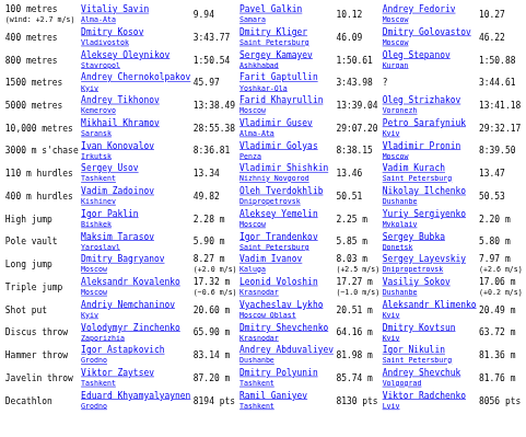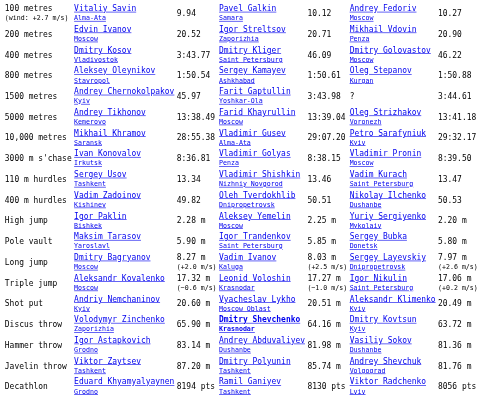+ row: 200 metres | Edvin Ivanov Moscow | 20.52 | Igor Streltsov Zaporizhia | 20.71 | Mikhail Vdovin Penza | 20.90
Triple jump | column 6: Vasiliy Sokov Dushanbe -> Igor Nikulin Saint Petersburg
Discus throw | column 4: normal -> bold
Hammer throw | column 6: Igor Nikulin Saint Petersburg -> Vasiliy Sokov Dushanbe
